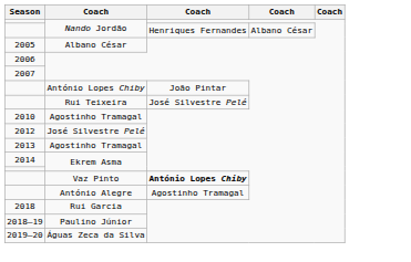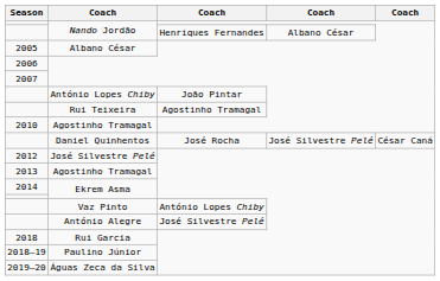Rui Teixeira | column 3: José Silvestre Pelé -> Agostinho Tramagal
+ row: Daniel Quinhentos | José Rocha | José Silvestre Pelé | César Caná
Vaz Pinto | column 3: bold -> normal
António Alegre | column 3: Agostinho Tramagal -> José Silvestre Pelé
